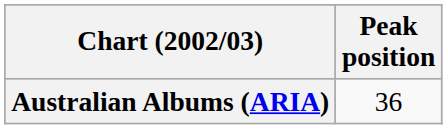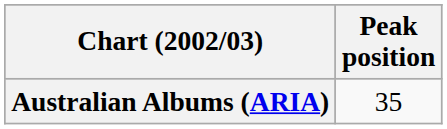Australian Albums (ARIA) | Peak position: 36 -> 35
